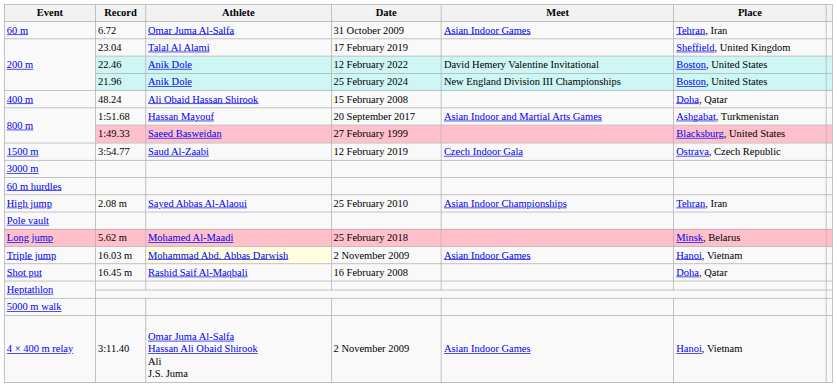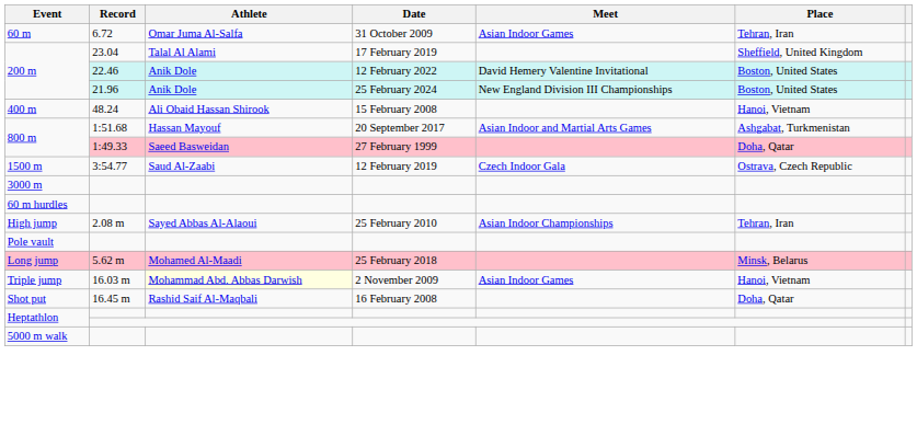400 m | Place: Doha, Qatar -> Hanoi, Vietnam
800 m / 1:49.33 | Place: Blacksburg, United States -> Doha, Qatar
- row: 4 × 400 m relay | 3:11.40 | Omar Juma Al-Salfa Hassan Ali Obaid Shirook Ali J.S. Juma | 2 November 2009 | Asian Indoor Games | Hanoi, Vietnam
